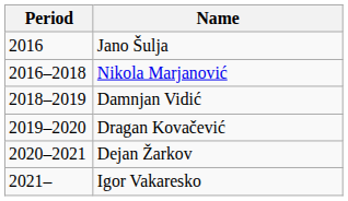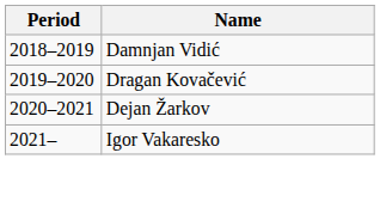- row: 2016 | Jano Šulja
- row: 2016–2018 | Nikola Marjanović
